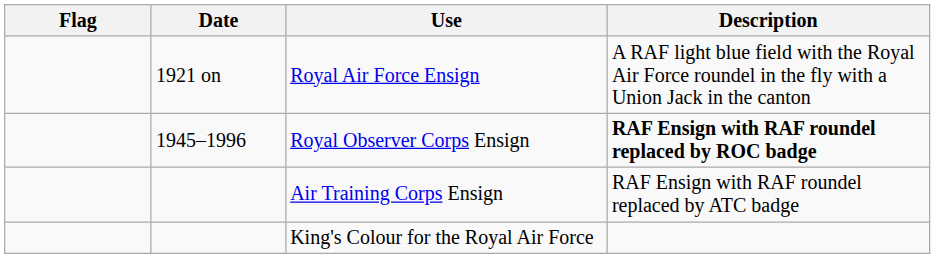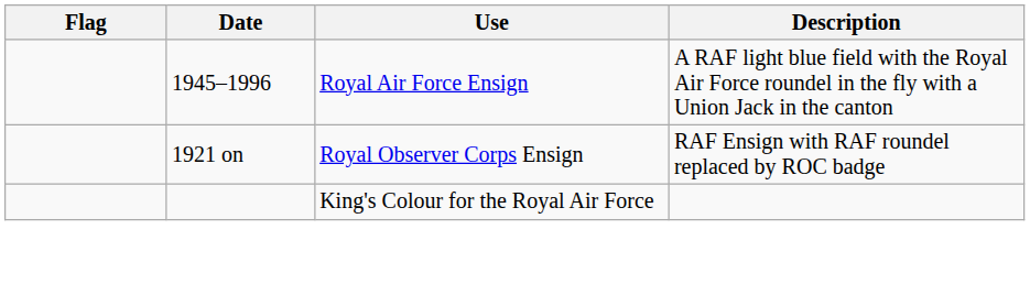Royal Air Force Ensign | Date: 1921 on -> 1945–1996
Royal Observer Corps Ensign | Date: 1945–1996 -> 1921 on
Royal Observer Corps Ensign | Description: bold -> normal
- row: Air Training Corps Ensign | RAF Ensign with RAF roundel replaced by ATC badge
